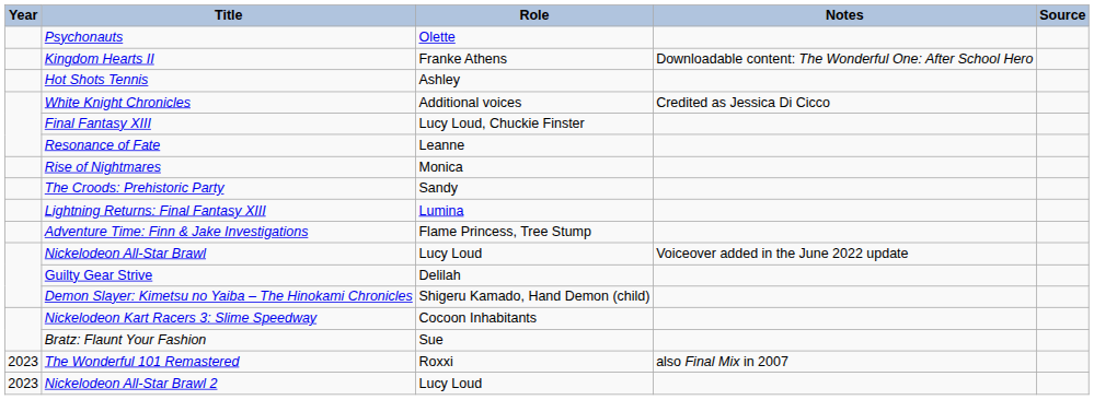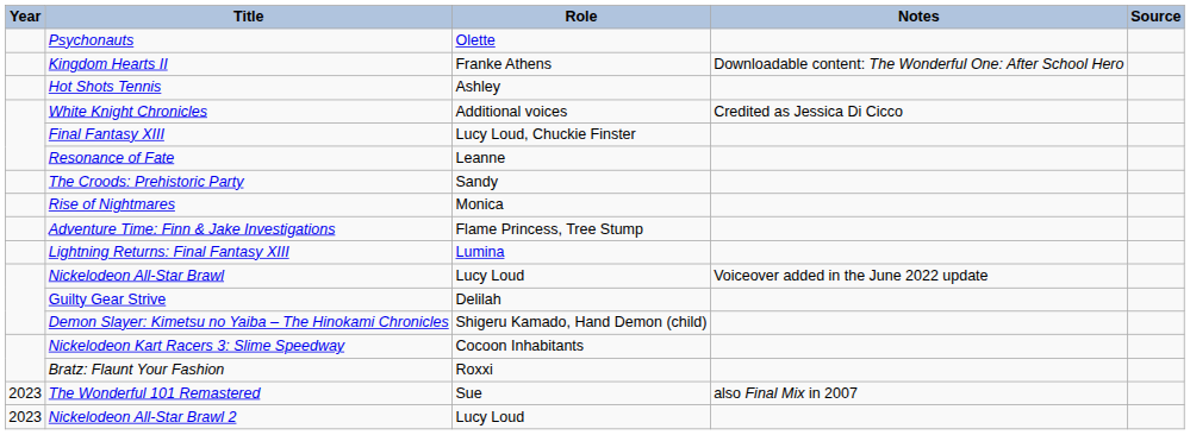rows swapped: Rise of Nightmares <-> The Croods: Prehistoric Party
rows swapped: Lightning Returns: Final Fantasy XIII <-> Adventure Time: Finn & Jake Investigations
Bratz: Flaunt Your Fashion | Role: Sue -> Roxxi
The Wonderful 101 Remastered | Role: Roxxi -> Sue
